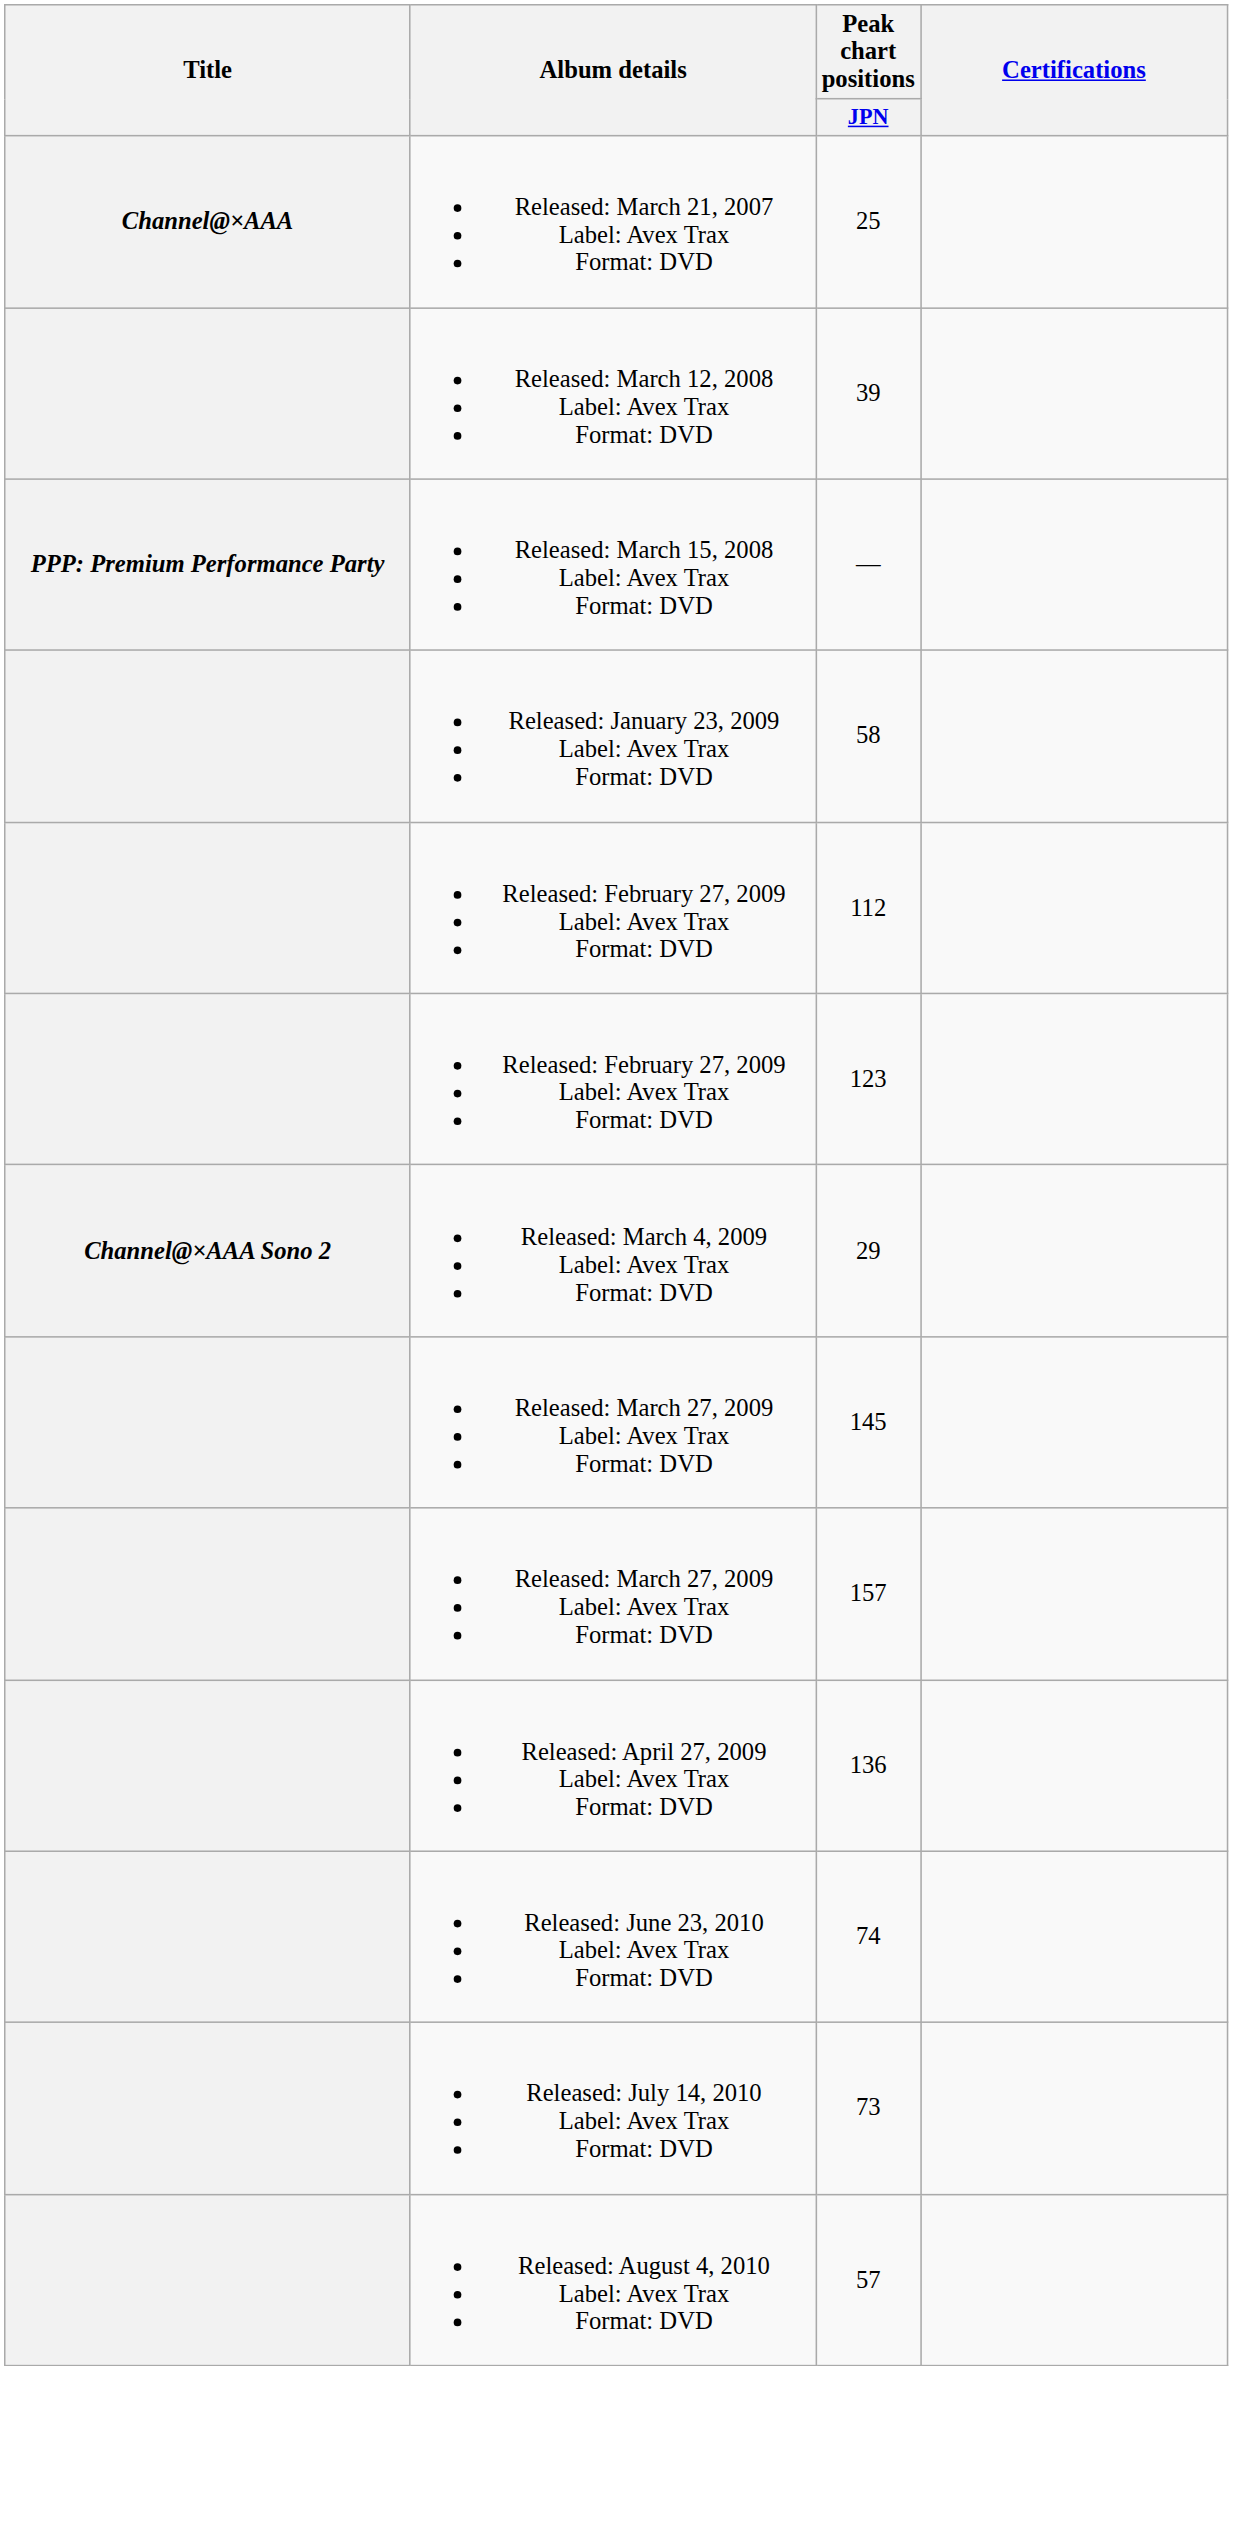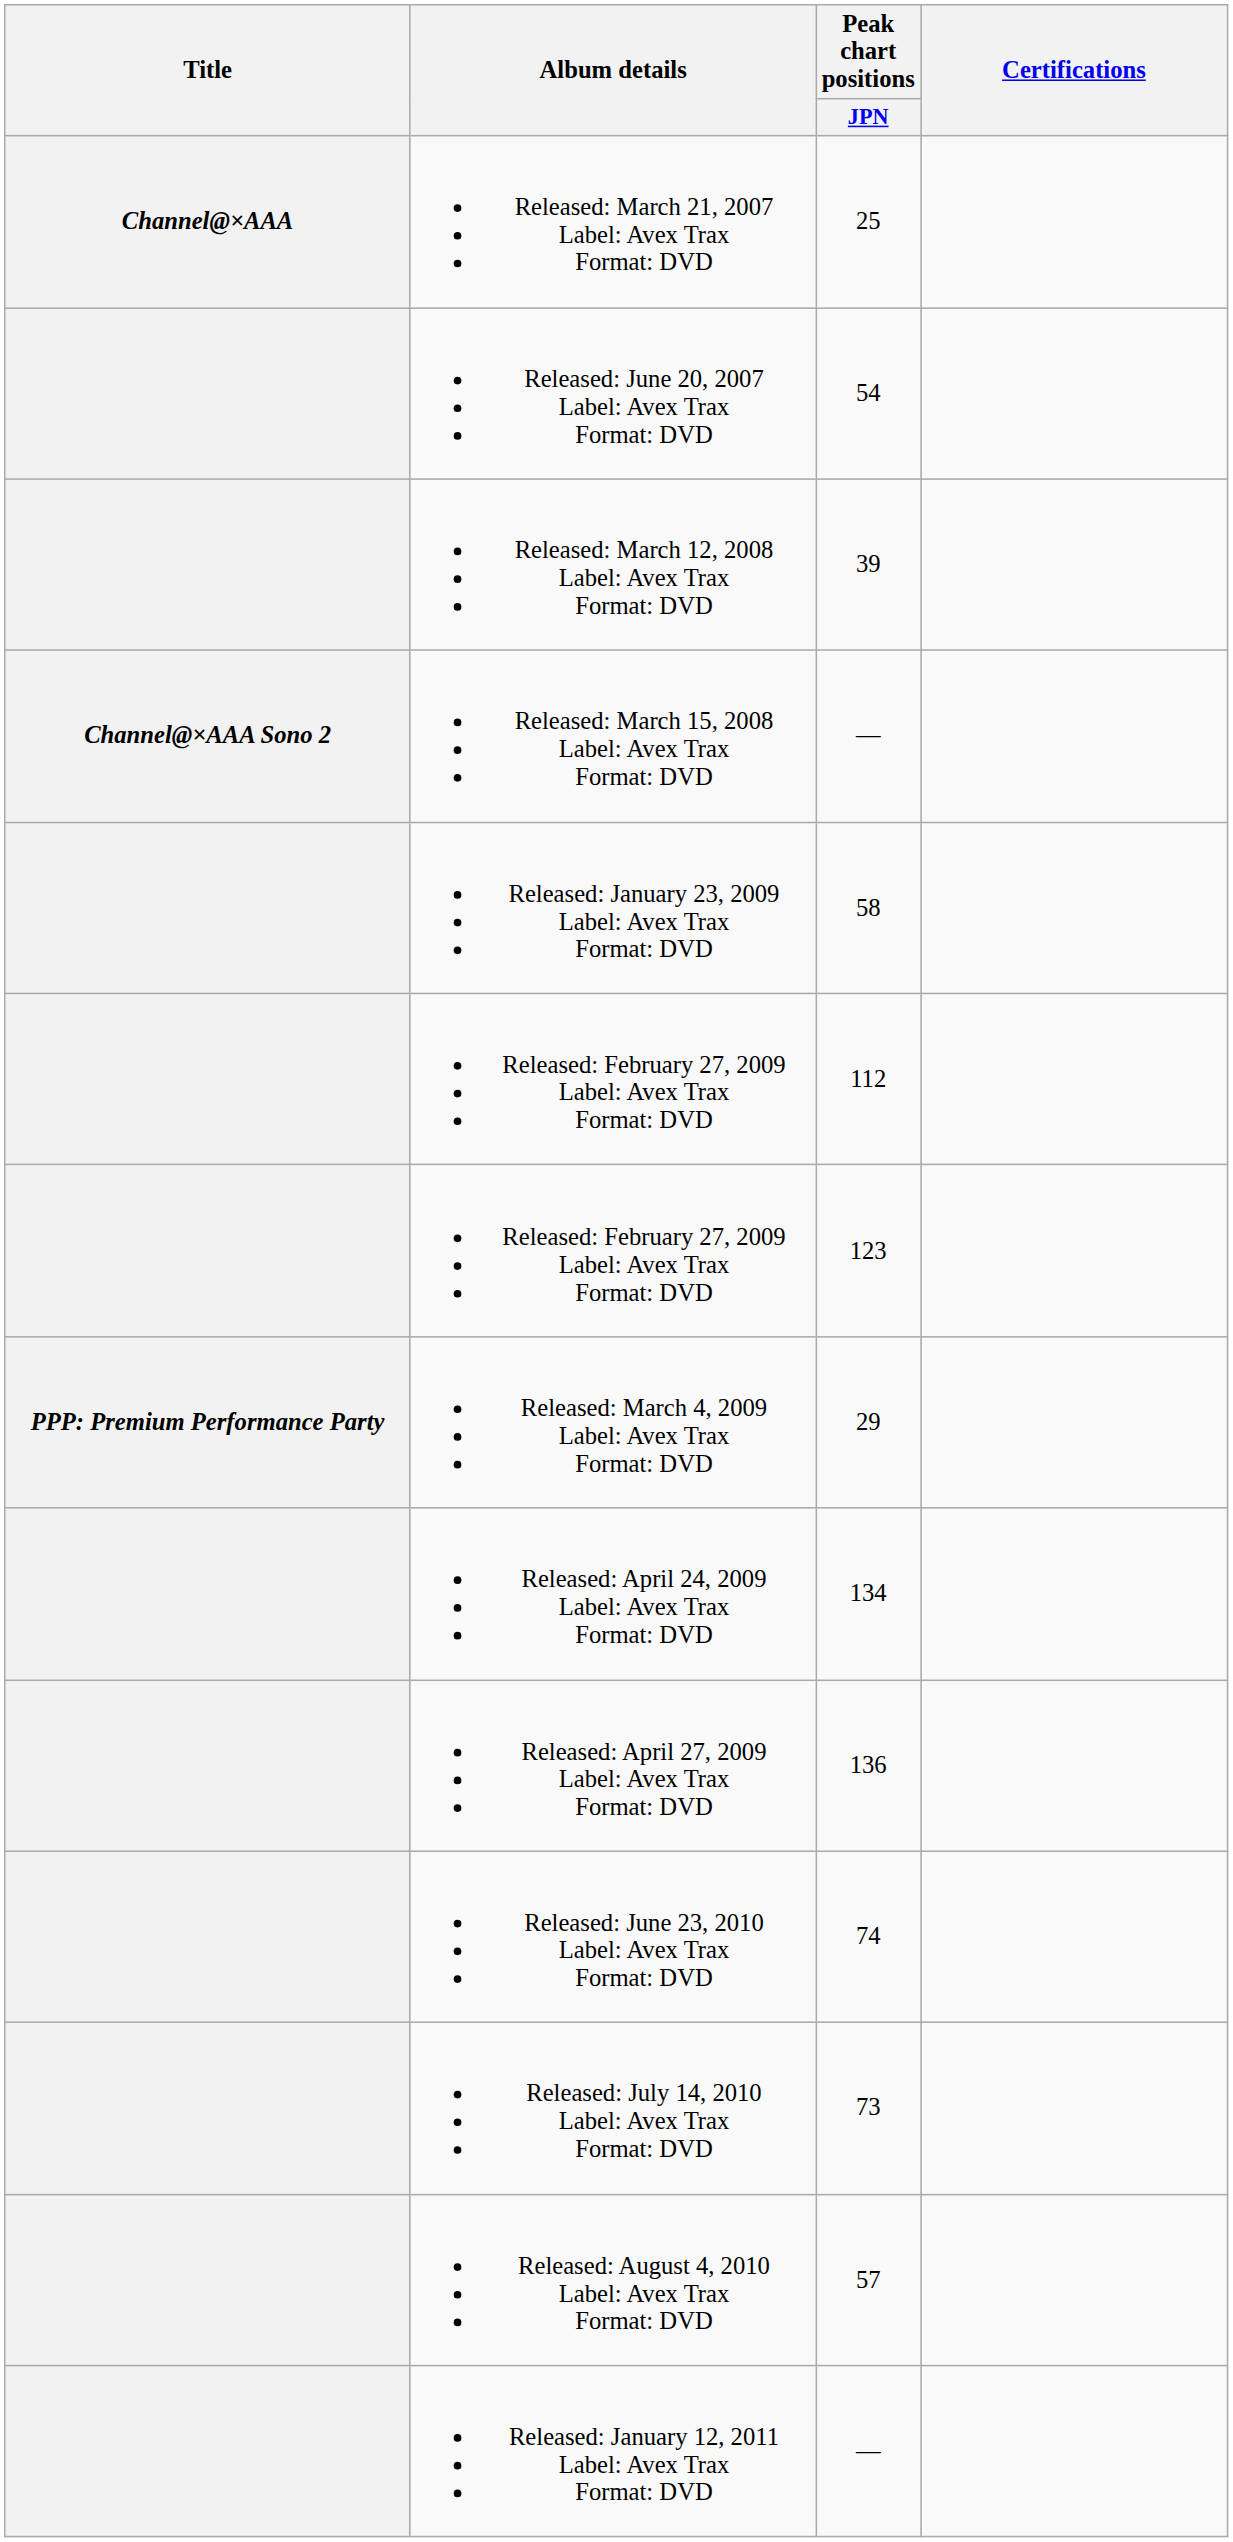+ row: Released: June 20, 2007 Label: Avex Trax Format: DVD | 54
Released: March 15, 2008 Label: Avex Trax Format: DVD / — | Title: PPP: Premium Performance Party -> Channel@×AAA Sono 2
29 | Title: Channel@×AAA Sono 2 -> PPP: Premium Performance Party
- row: Released: March 27, 2009 Label: Avex Trax Format: DVD | 145
- row: Released: March 27, 2009 Label: Avex Trax Format: DVD | 157
+ row: Released: April 24, 2009 Label: Avex Trax Format: DVD | 134
+ row: Released: January 12, 2011 Label: Avex Trax Format: DVD | —
